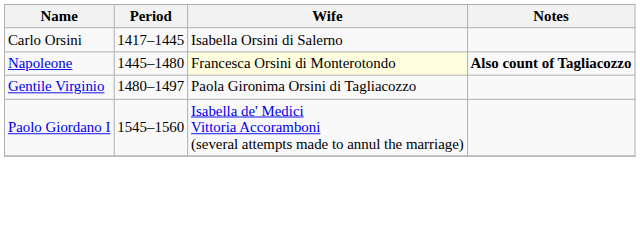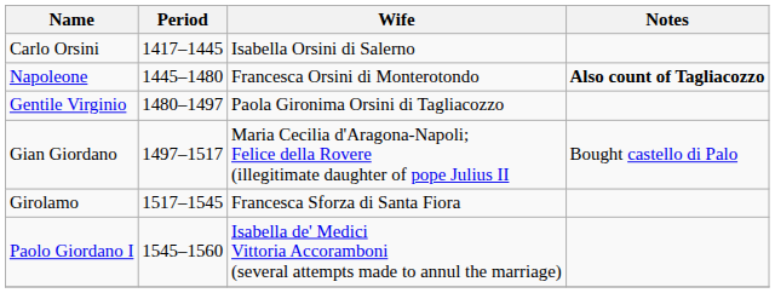Napoleone | Wife: lightyellow background -> no background
+ row: Gian Giordano | 1497–1517 | Maria Cecilia d'Aragona-Napoli; Felice della Rovere (illegitimate daughter of pope Julius II | Bought castello di Palo
+ row: Girolamo | 1517–1545 | Francesca Sforza di Santa Fiora
